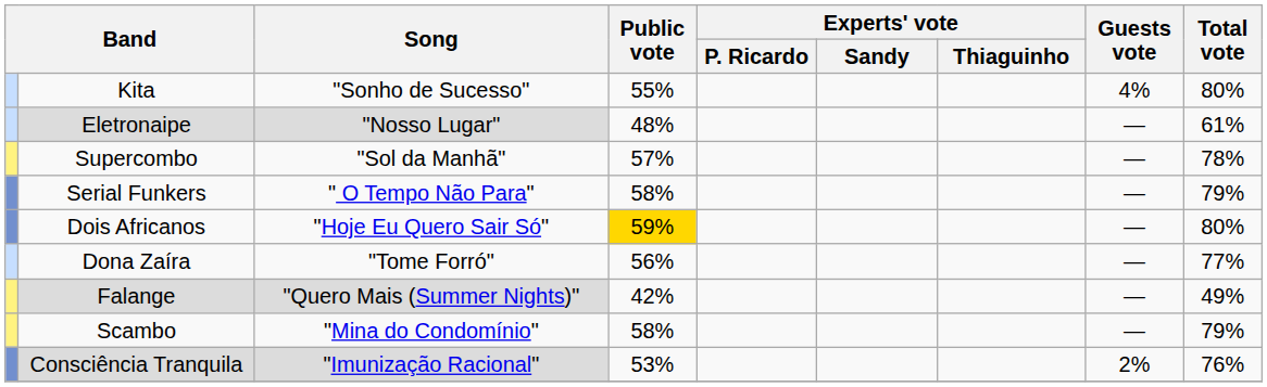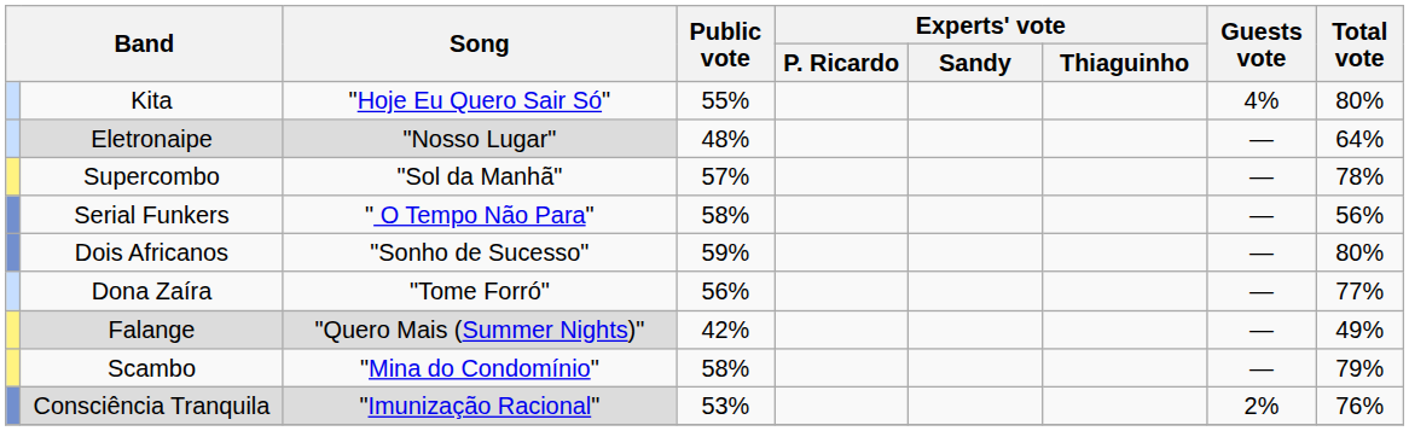Kita | Song: "Sonho de Sucesso" -> "Hoje Eu Quero Sair Só"
Eletronaipe | Total vote: 61% -> 64%
Serial Funkers | Total vote: 79% -> 56%
Dois Africanos | Song: "Hoje Eu Quero Sair Só" -> "Sonho de Sucesso"
Dois Africanos | Public vote: gold background -> no background
